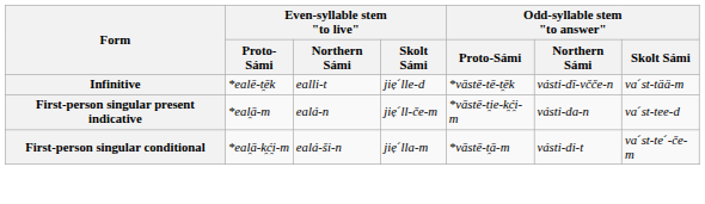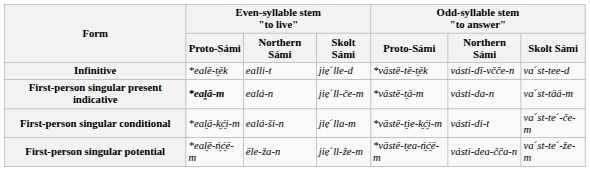Infinitive | Odd-syllable stem "to answer" / Skolt Sámi: vaˊst-tää-m -> vaˊst-tee-d
First-person singular present indicative | Even-syllable stem "to live" / Proto-Sámi: normal -> bold
First-person singular present indicative | Odd-syllable stem "to answer" / Proto-Sámi: *vāstē-t̯ie-k̯ć̯i-m -> *vāstē-t̯ā-m
First-person singular present indicative | Odd-syllable stem "to answer" / Skolt Sámi: vaˊst-tee-d -> vaˊst-tää-m
First-person singular conditional | Odd-syllable stem "to answer" / Proto-Sámi: *vāstē-t̯ā-m -> *vāstē-t̯ie-k̯ć̯i-m
+ row: First-person singular potential | *eal̯ē-ń̯ć̯ë-m | ēle-ža-n | jiẹˊll-že-m | *vāstē-t̯ea-ń̯ć̯ë-m | vásti-dea-čča-n | vaˊst-teˊ-že-m
